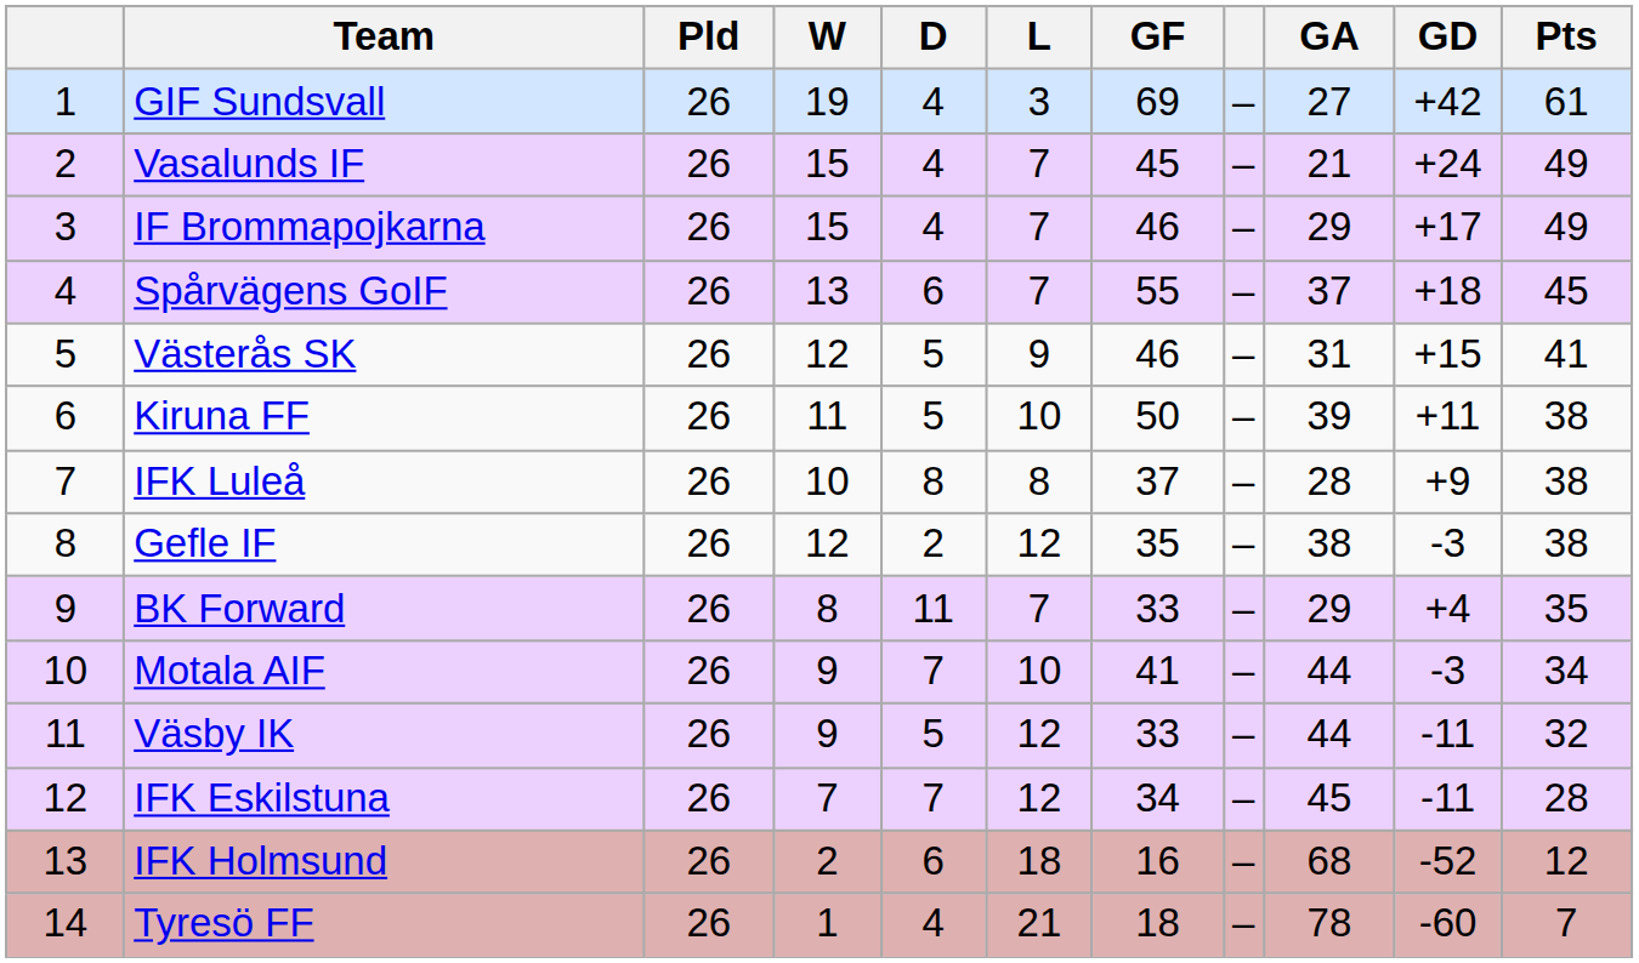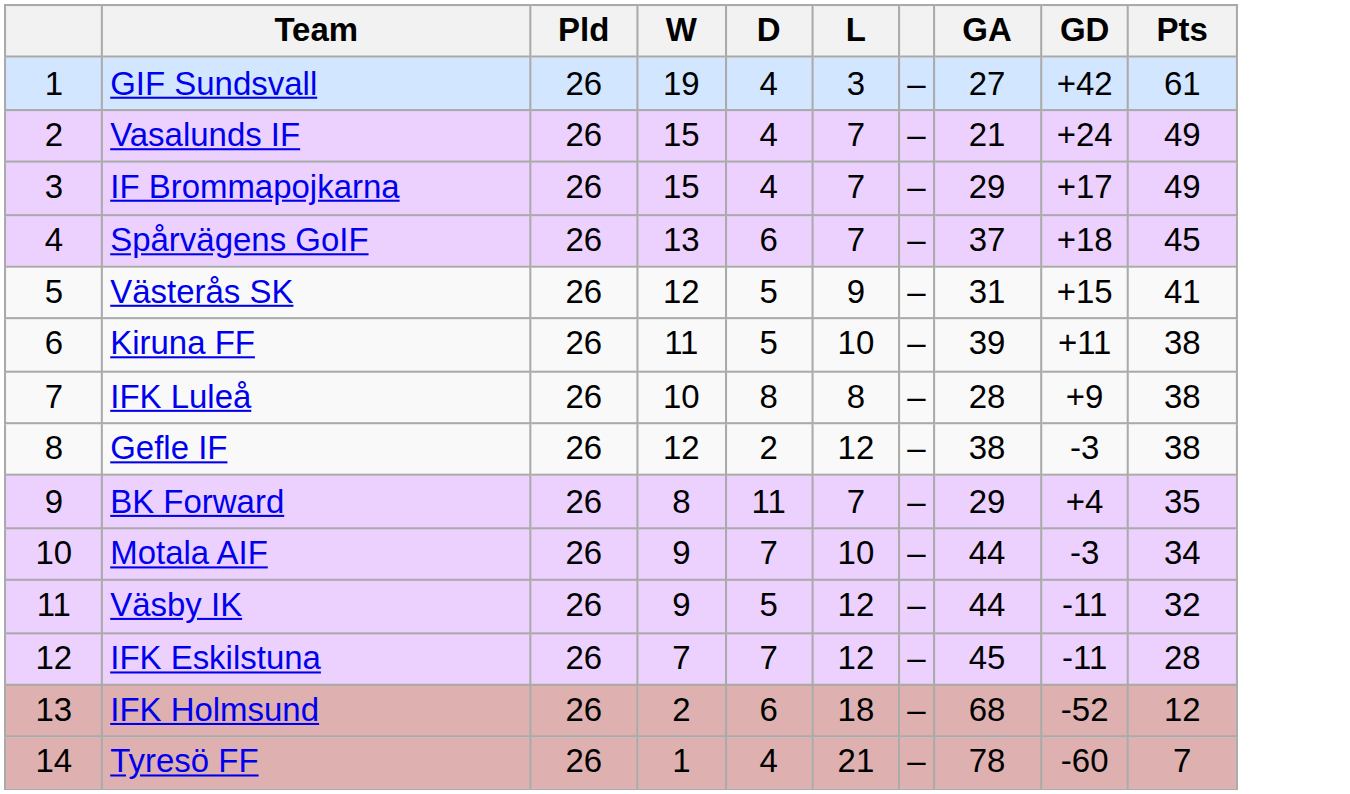- column: GF | 69 | 45 | 46 | 55 | 46 | 50 | 37 | 35 | 33 | 41 | 33 | 34 | 16 | 18
